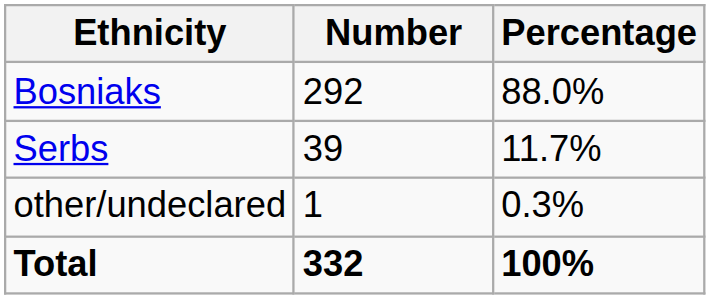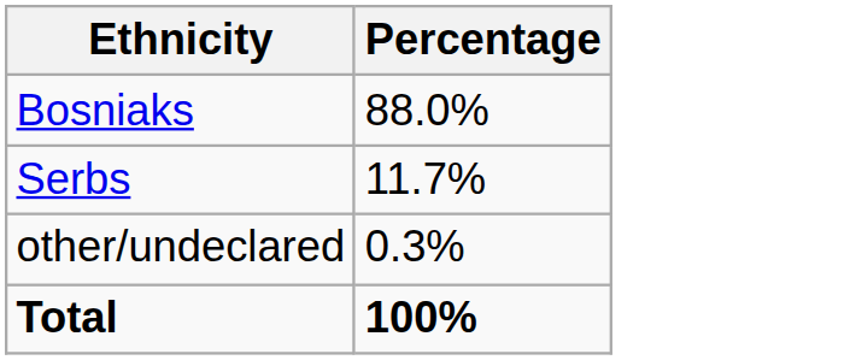- column: Number | 292 | 39 | 1 | 332
